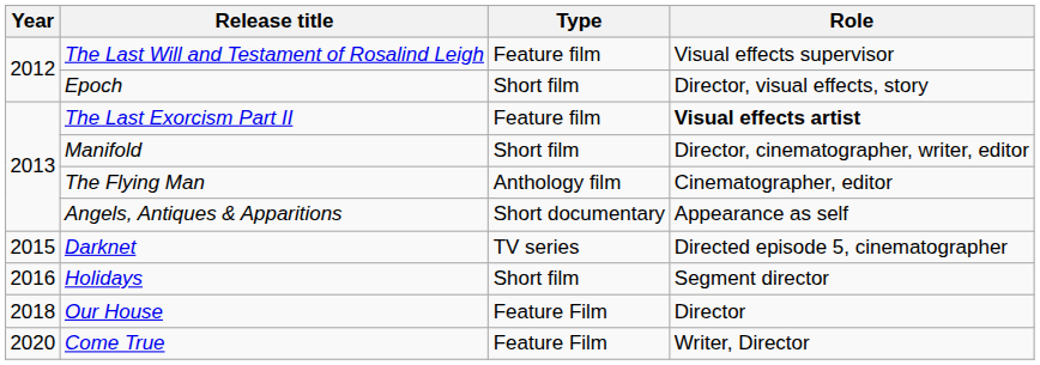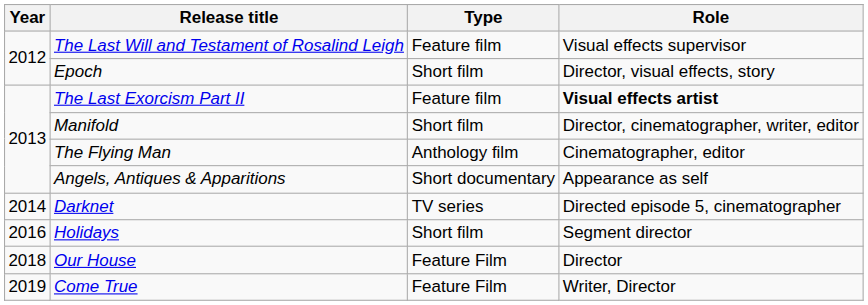Darknet | Year: 2015 -> 2014
Come True | Year: 2020 -> 2019
